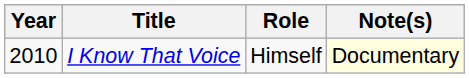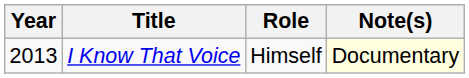I Know That Voice | Year: 2010 -> 2013
